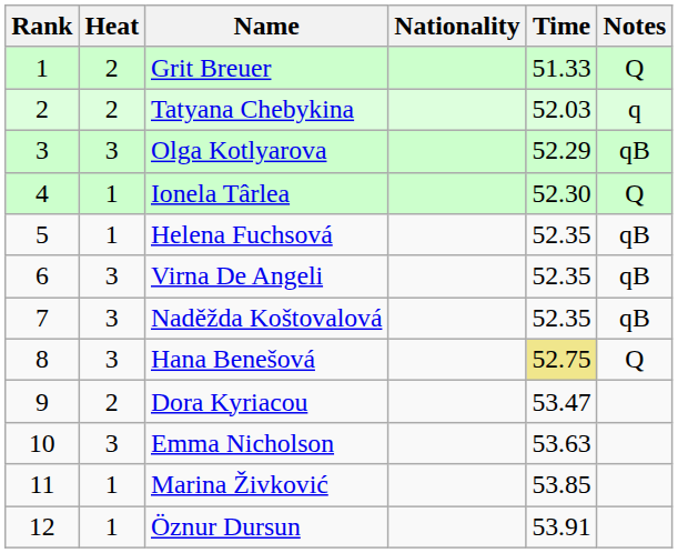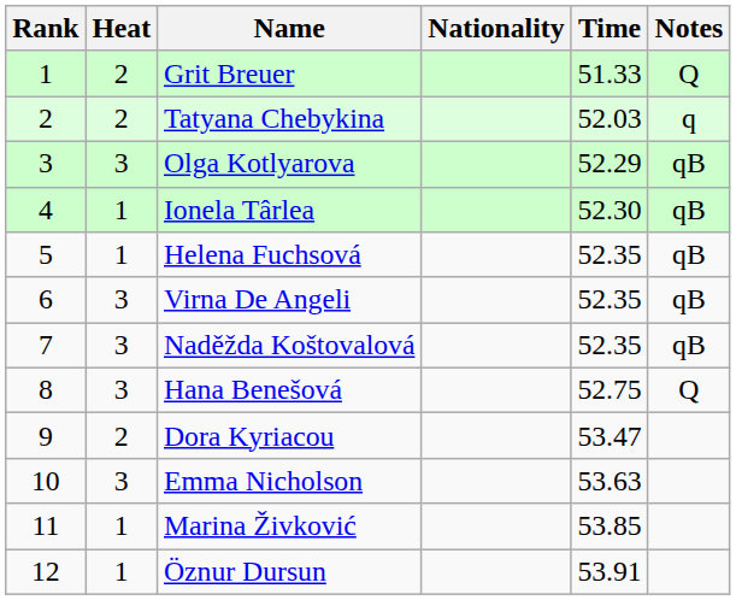Ionela Târlea | Notes: Q -> qB
Hana Benešová | Time: khaki background -> no background
